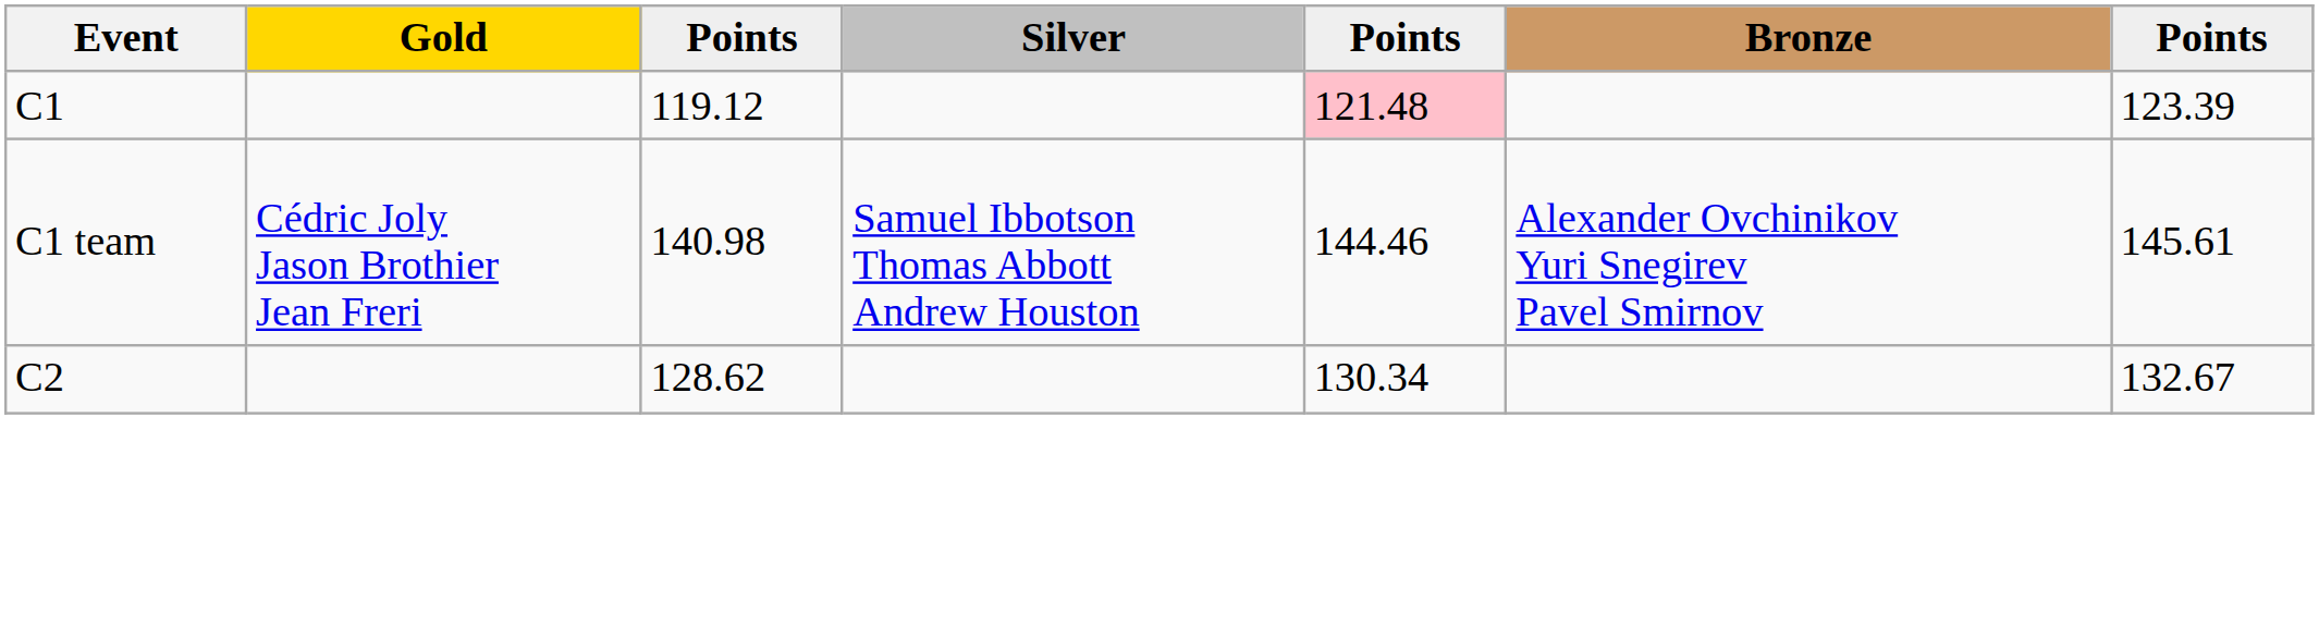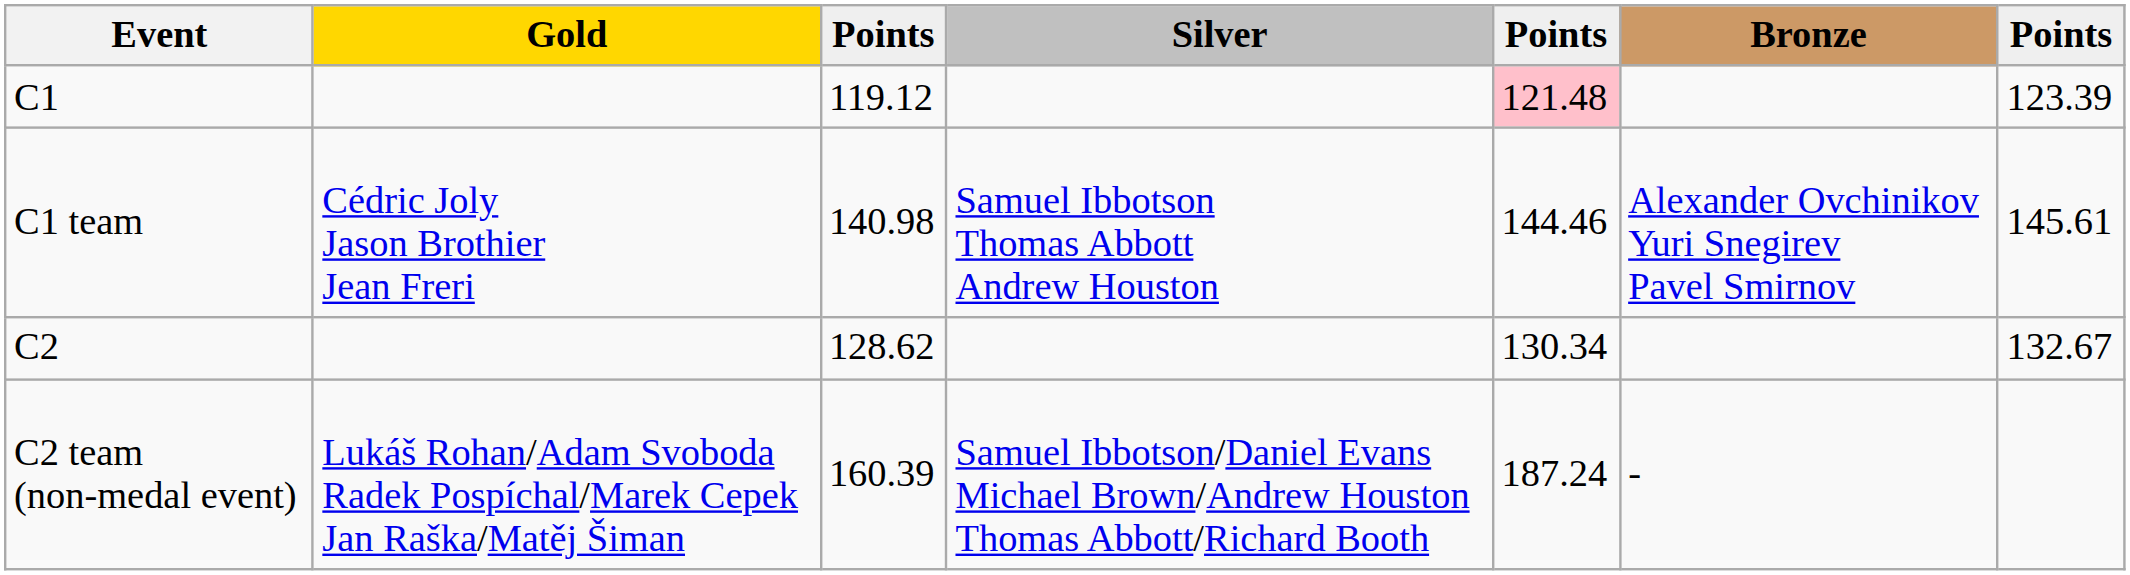+ row: C2 team (non-medal event) | Lukáš Rohan/Adam Svoboda Radek Pospíchal/Marek Cepek Jan Raška/Matěj Šiman | 160.39 | Samuel Ibbotson/Daniel Evans Michael Brown/Andrew Houston Thomas Abbott/Richard Booth | 187.24 | -
